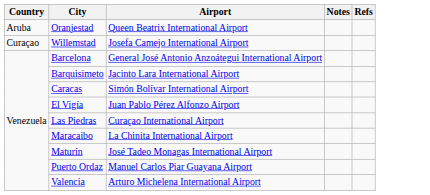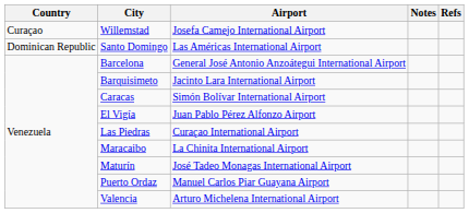- row: Aruba | Oranjestad | Queen Beatrix International Airport
+ row: Dominican Republic | Santo Domingo | Las Américas International Airport
